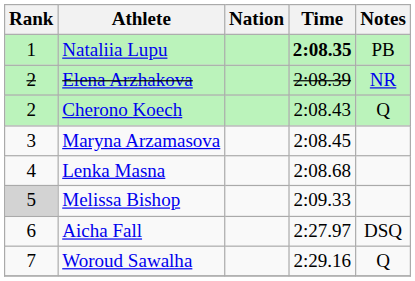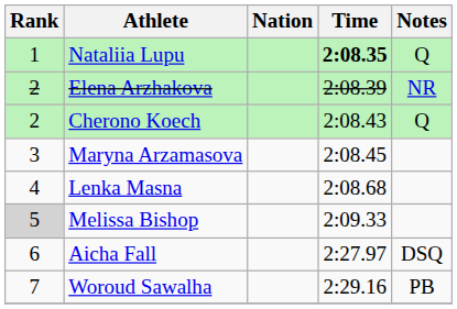Nataliia Lupu | Notes: PB -> Q
Woroud Sawalha | Notes: Q -> PB
